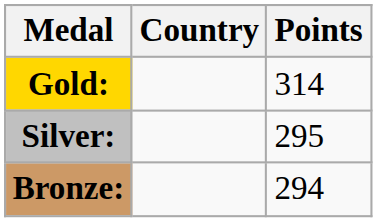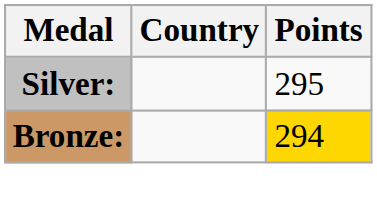- row: Gold: | 314
Bronze: | Points: no background -> gold background
